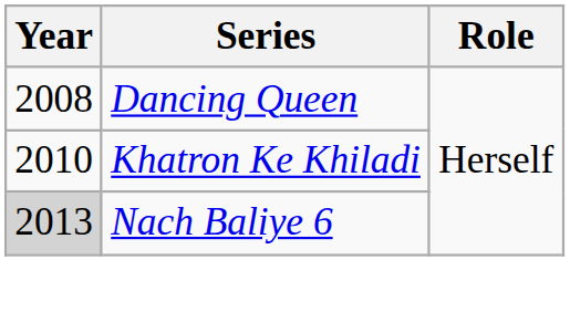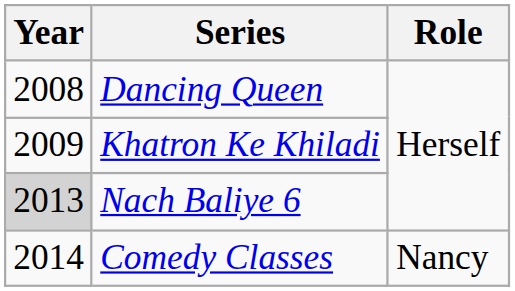Khatron Ke Khiladi | Year: 2010 -> 2009
+ row: 2014 | Comedy Classes | Nancy
